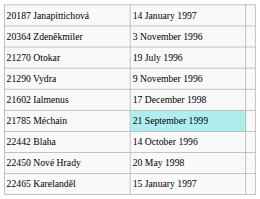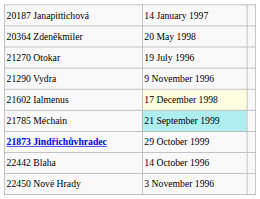20364 Zdeněkmiler | column 2: 3 November 1996 -> 20 May 1998
21602 Ialmenus | column 2: no background -> lightyellow background
+ row: 21873 Jindřichůvhradec | 29 October 1999
22450 Nové Hrady | column 2: 20 May 1998 -> 3 November 1996
- row: 22465 Karelanděl | 15 January 1997
